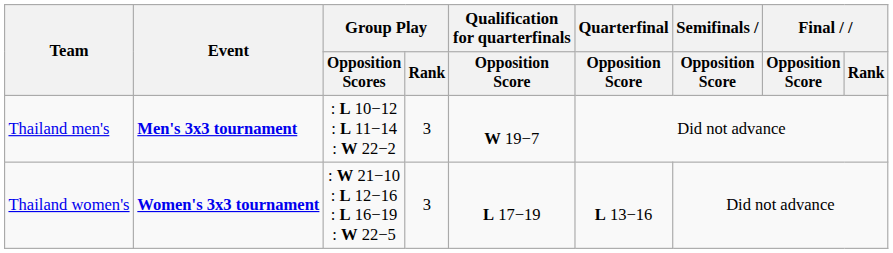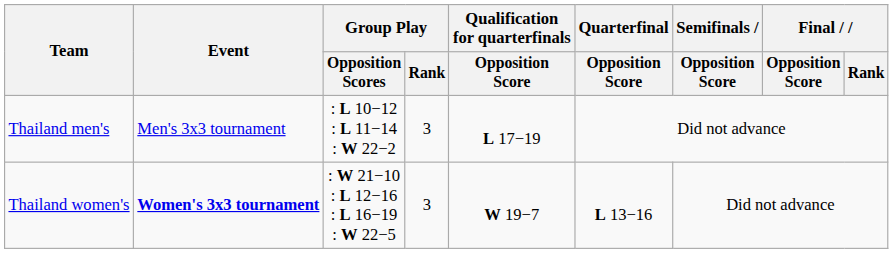Thailand men's | Event: bold -> normal
Thailand men's | Qualification for quarterfinals / Opposition Score: W 19−7 -> L 17−19
Thailand women's | Qualification for quarterfinals / Opposition Score: L 17−19 -> W 19−7
